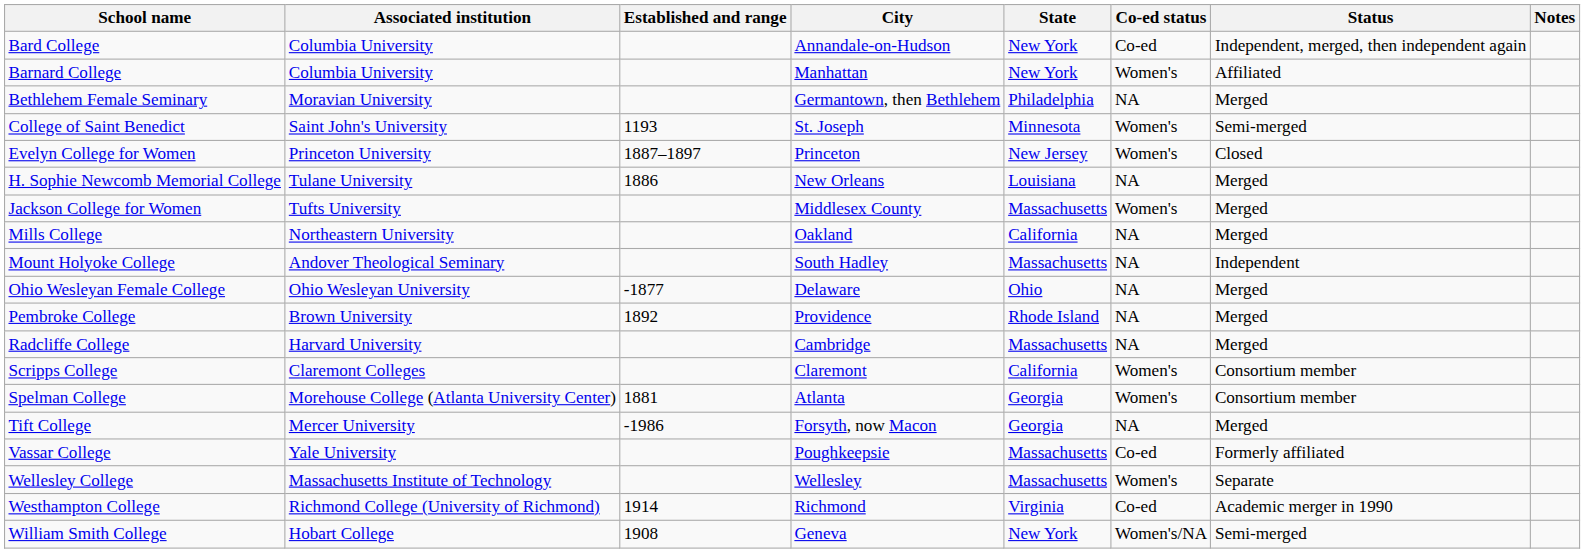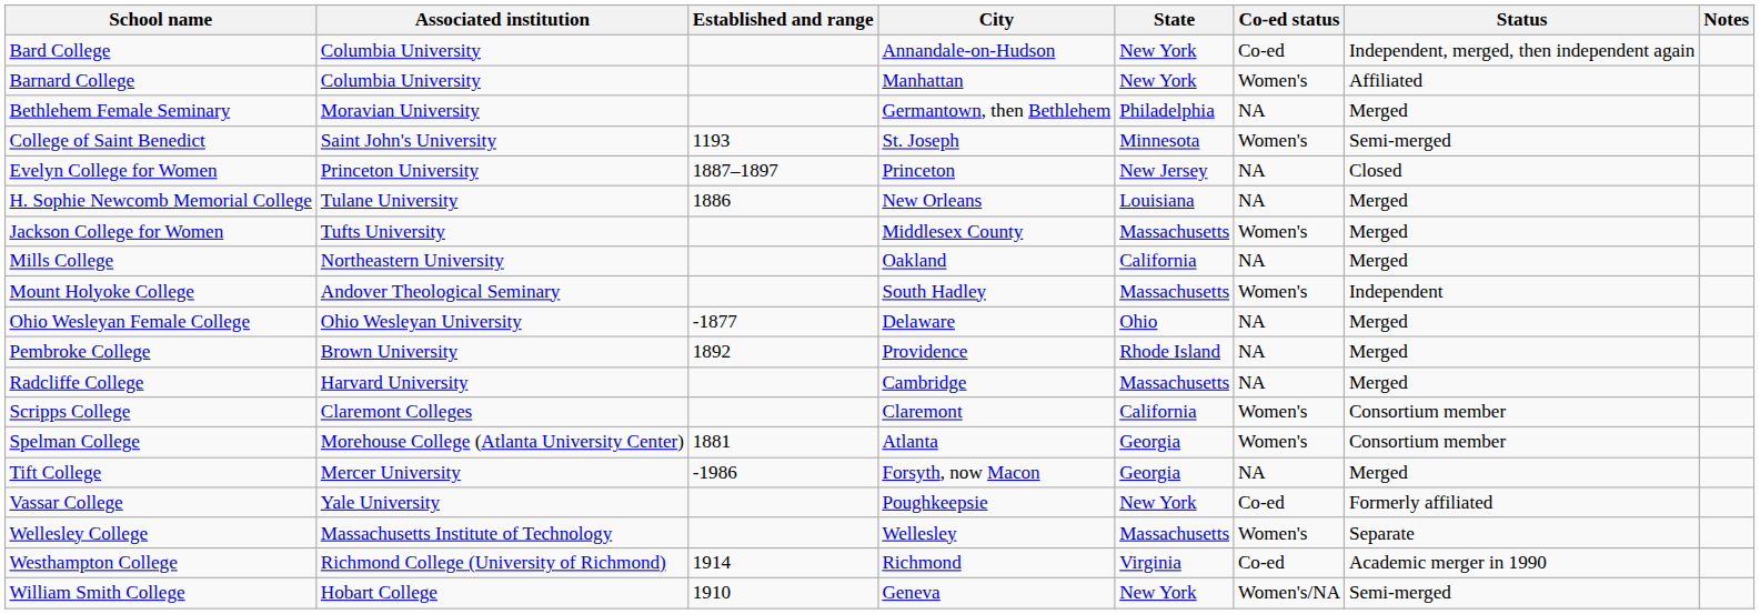Evelyn College for Women | Co-ed status: Women's -> NA
Mount Holyoke College | Co-ed status: NA -> Women's
Vassar College | State: Massachusetts -> New York
William Smith College | Established and range: 1908 -> 1910
